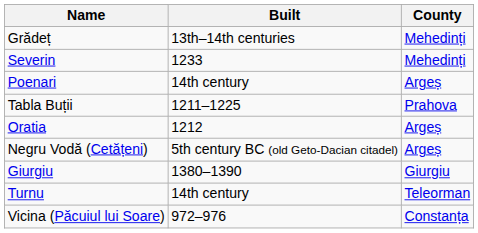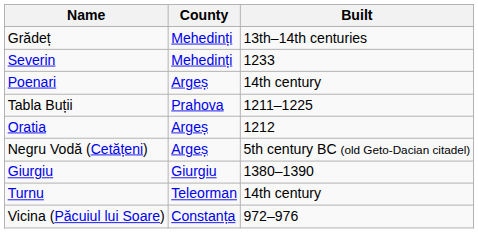columns swapped: County <-> Built
